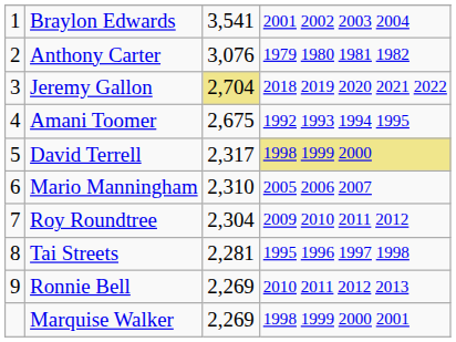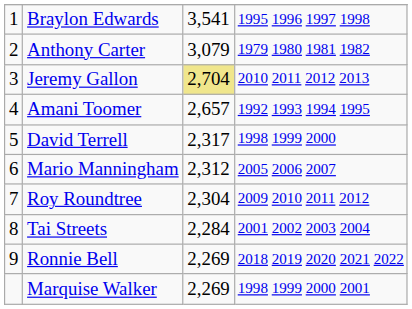Braylon Edwards | column 4: 2001 2002 2003 2004 -> 1995 1996 1997 1998
Anthony Carter | column 3: 3,076 -> 3,079
Jeremy Gallon | column 4: 2018 2019 2020 2021 2022 -> 2010 2011 2012 2013
Amani Toomer | column 3: 2,675 -> 2,657
David Terrell | column 4: khaki background -> no background
Mario Manningham | column 3: 2,310 -> 2,312
Tai Streets | column 3: 2,281 -> 2,284
Tai Streets | column 4: 1995 1996 1997 1998 -> 2001 2002 2003 2004
Ronnie Bell | column 4: 2010 2011 2012 2013 -> 2018 2019 2020 2021 2022
